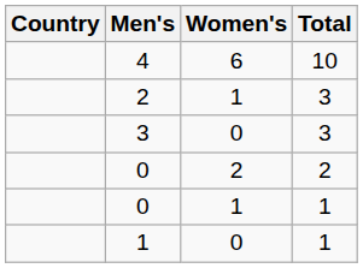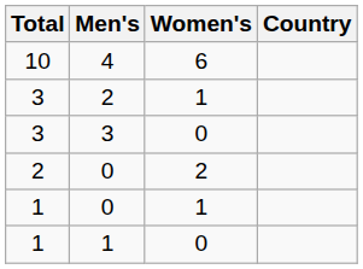columns swapped: Country <-> Total
